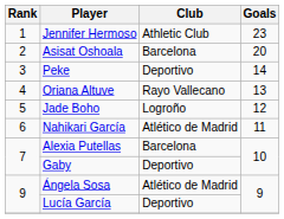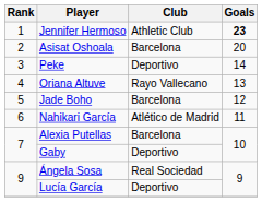Jennifer Hermoso | Goals: normal -> bold
Jade Boho | Club: Logroño -> Barcelona
Ángela Sosa | Club: Atlético de Madrid -> Real Sociedad
